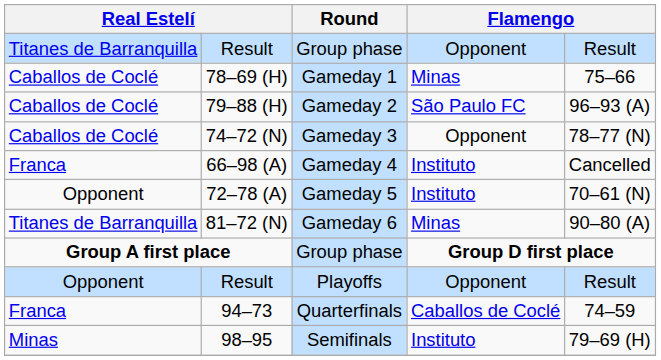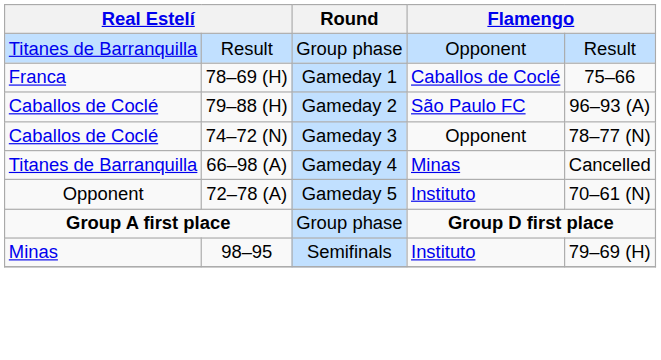Gameday 1 | column 1: Caballos de Coclé -> Franca
Gameday 1 | column 4: Minas -> Caballos de Coclé
Gameday 4 | column 1: Franca -> Titanes de Barranquilla
Gameday 4 | column 4: Instituto -> Minas
- row: Titanes de Barranquilla | 81–72 (N) | Gameday 6 | Minas | 90–80 (A)
- row: Opponent | Result | Playoffs | Opponent | Result
- row: Franca | 94–73 | Quarterfinals | Caballos de Coclé | 74–59
